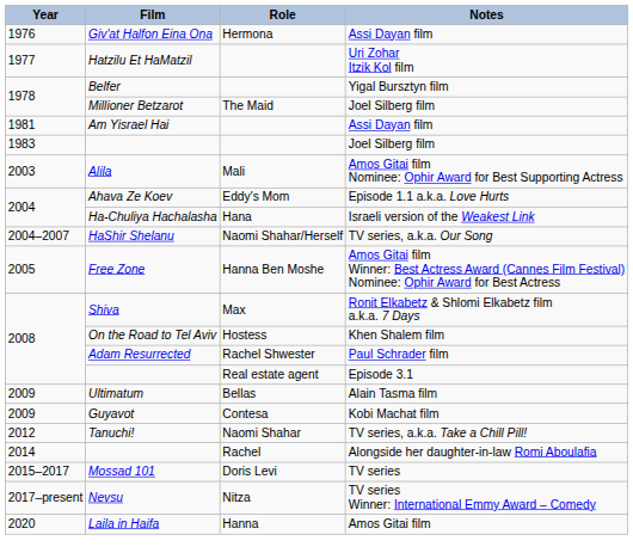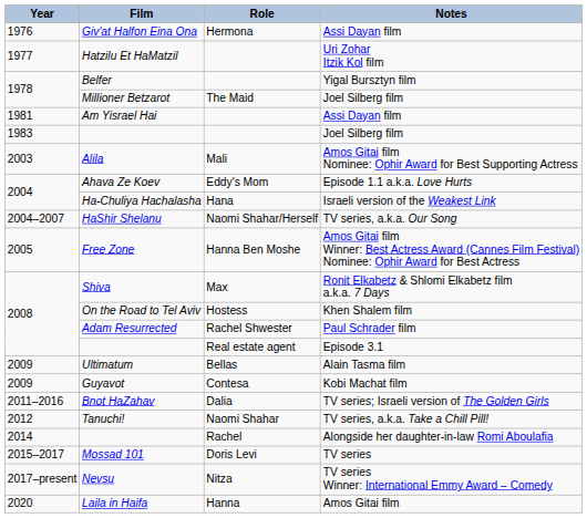+ row: 2011–2016 | Bnot HaZahav | Dalia | TV series; Israeli version of The Golden Girls
